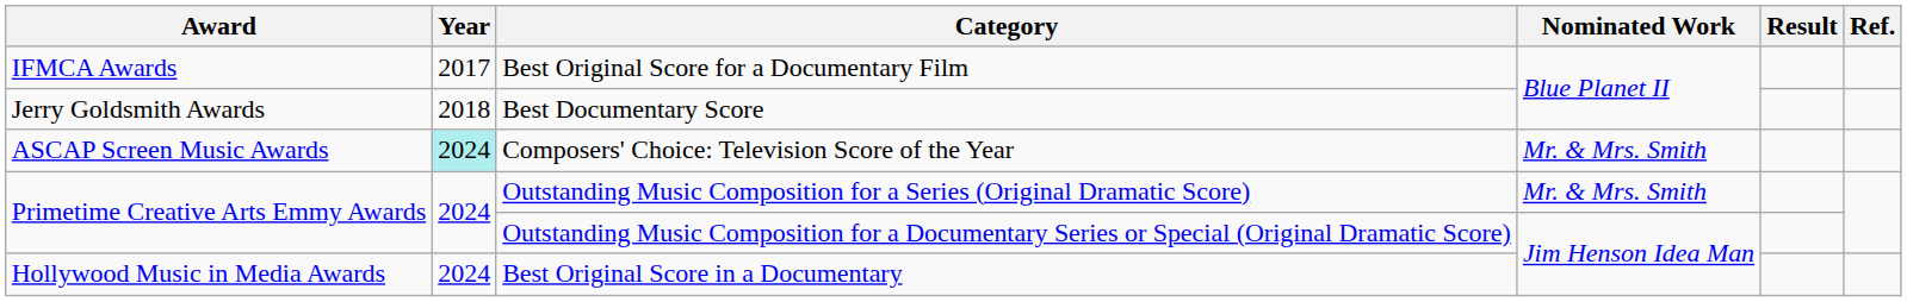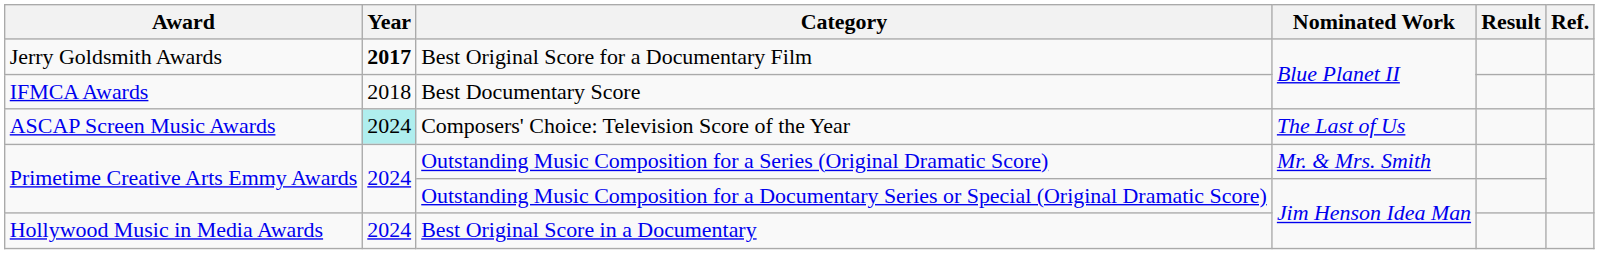Best Original Score for a Documentary Film | Award: IFMCA Awards -> Jerry Goldsmith Awards
Best Original Score for a Documentary Film | Year: normal -> bold
Best Documentary Score | Award: Jerry Goldsmith Awards -> IFMCA Awards
Composers' Choice: Television Score of the Year | Nominated Work: Mr. & Mrs. Smith -> The Last of Us
